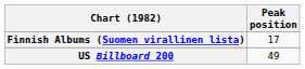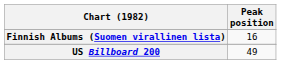Finnish Albums (Suomen virallinen lista) | Peak position: 17 -> 16
